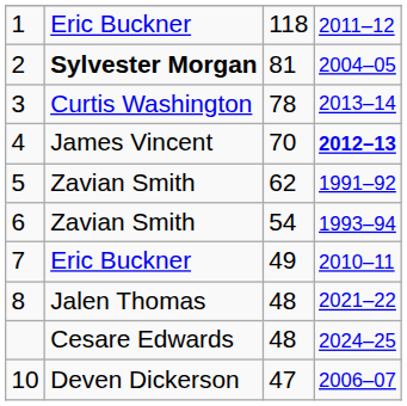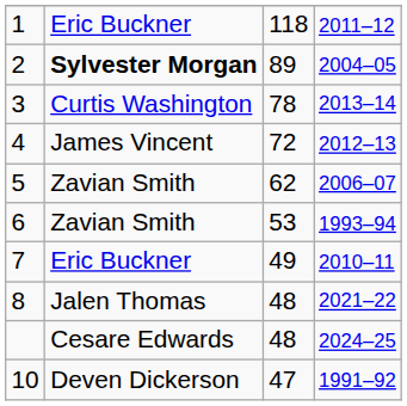2 | column 3: 81 -> 89
4 | column 3: 70 -> 72
4 | column 4: bold -> normal
5 | column 4: 1991–92 -> 2006–07
6 | column 3: 54 -> 53
10 | column 4: 2006–07 -> 1991–92
